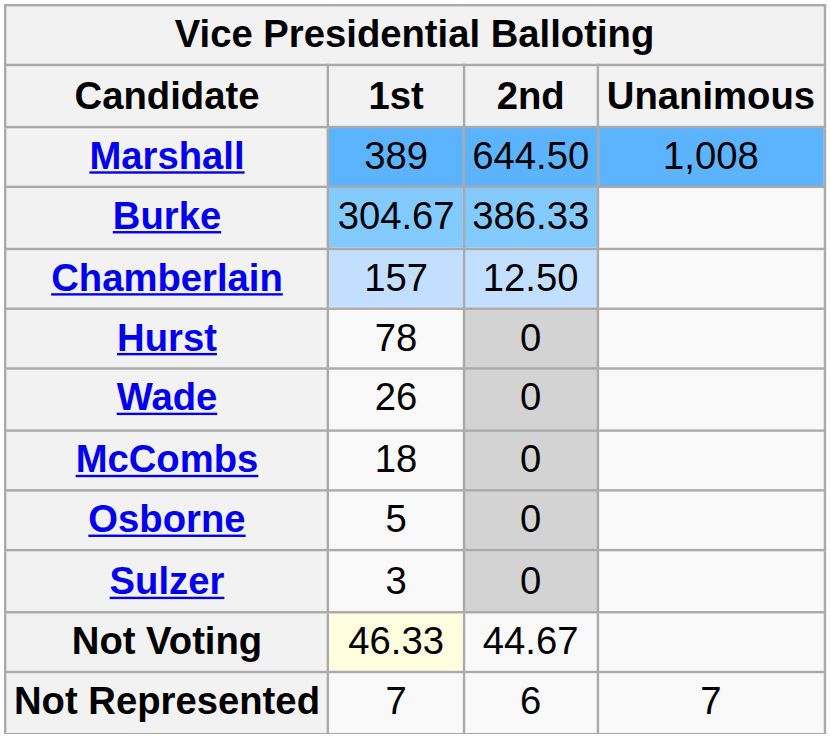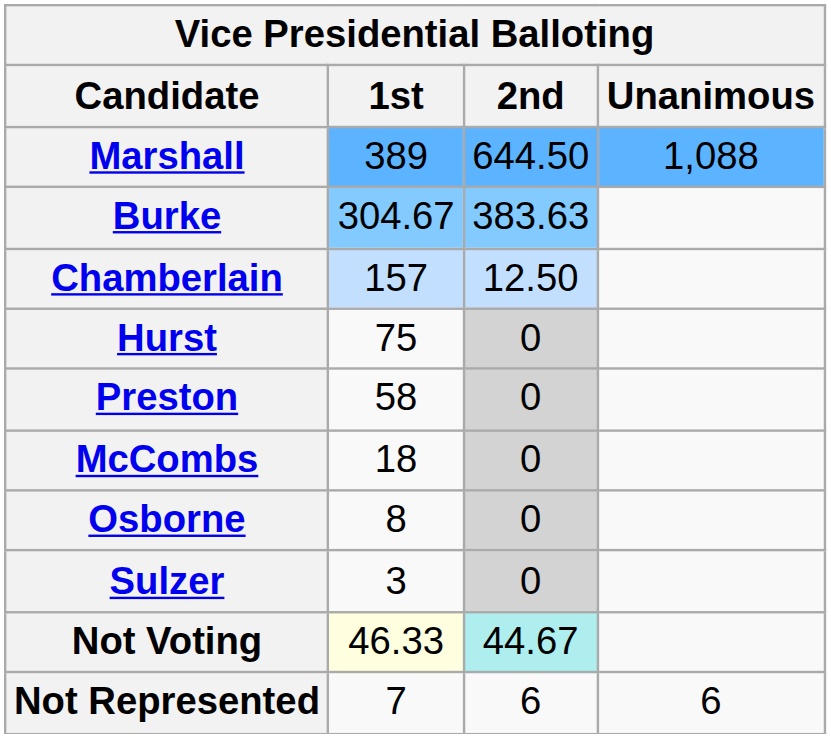Marshall | Unanimous: 1,008 -> 1,088
Burke | 2nd: 386.33 -> 383.63
Hurst | 1st: 78 -> 75
+ row: Preston | 58 | 0
- row: Wade | 26 | 0
Osborne | 1st: 5 -> 8
Not Voting | 2nd: no background -> paleturquoise background
Not Represented | Unanimous: 7 -> 6
